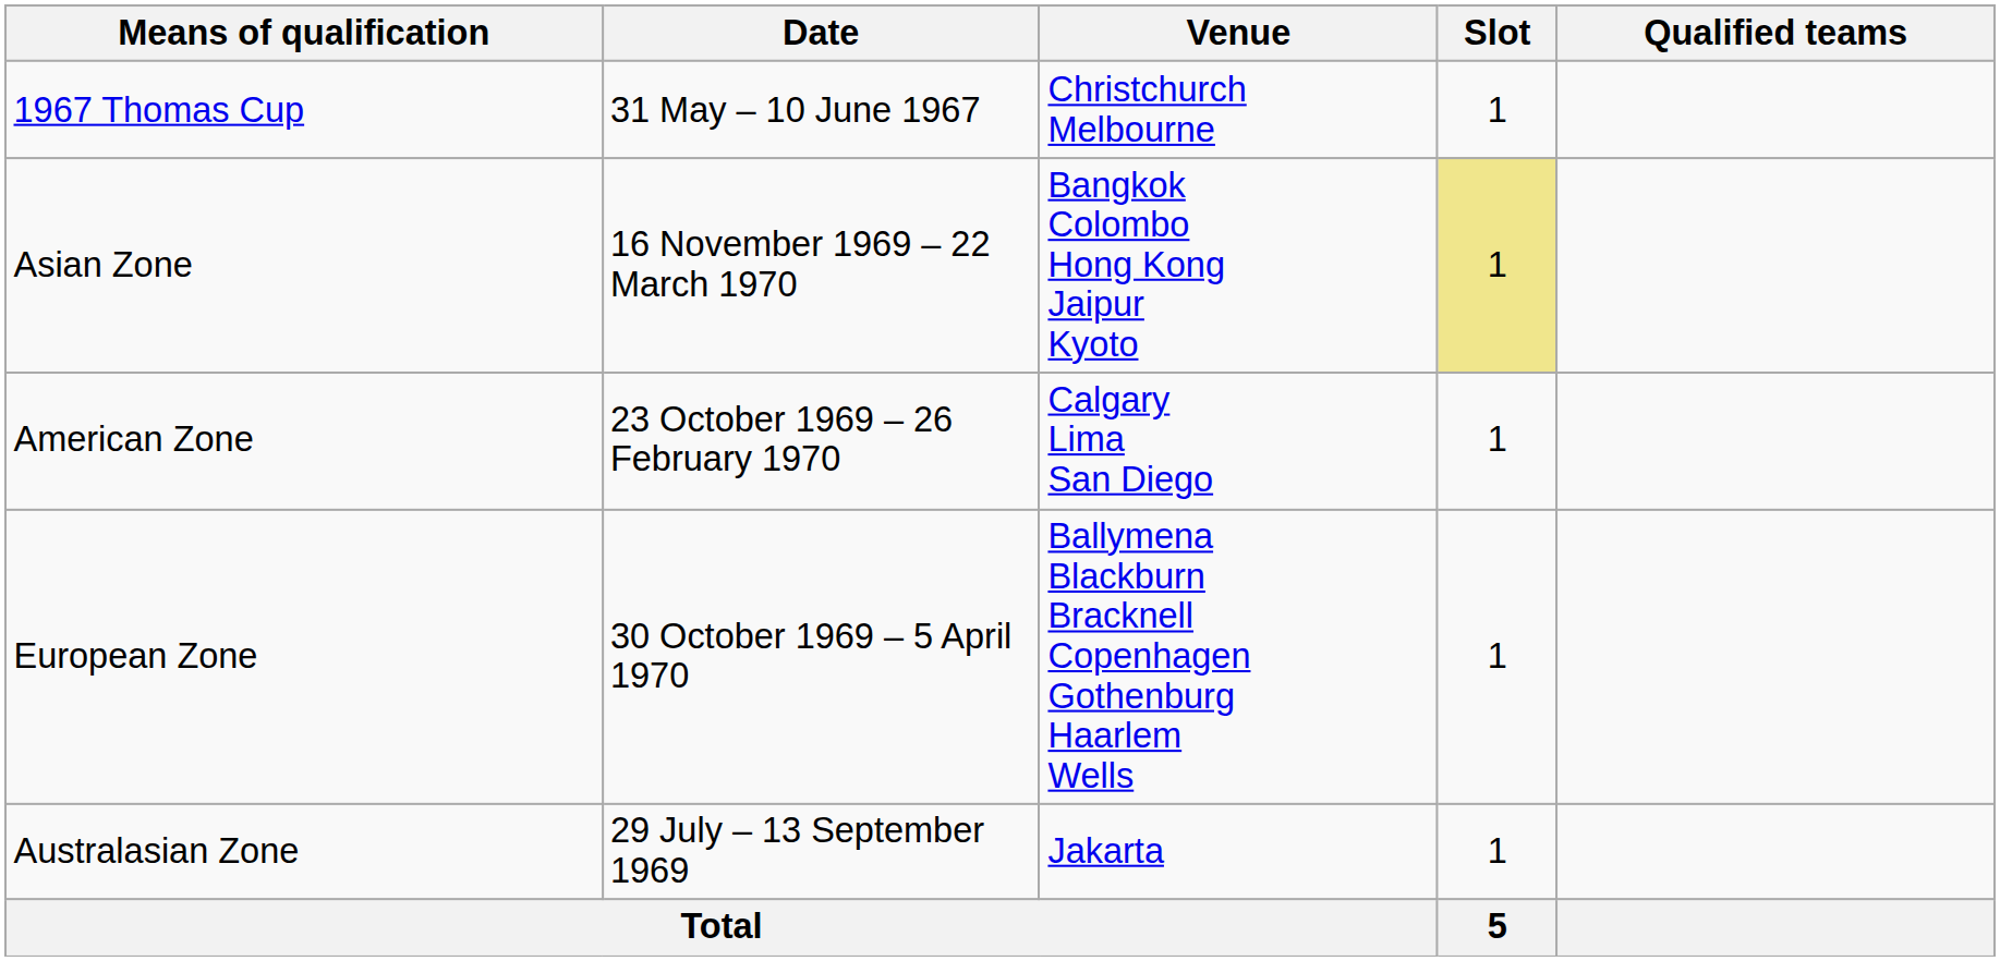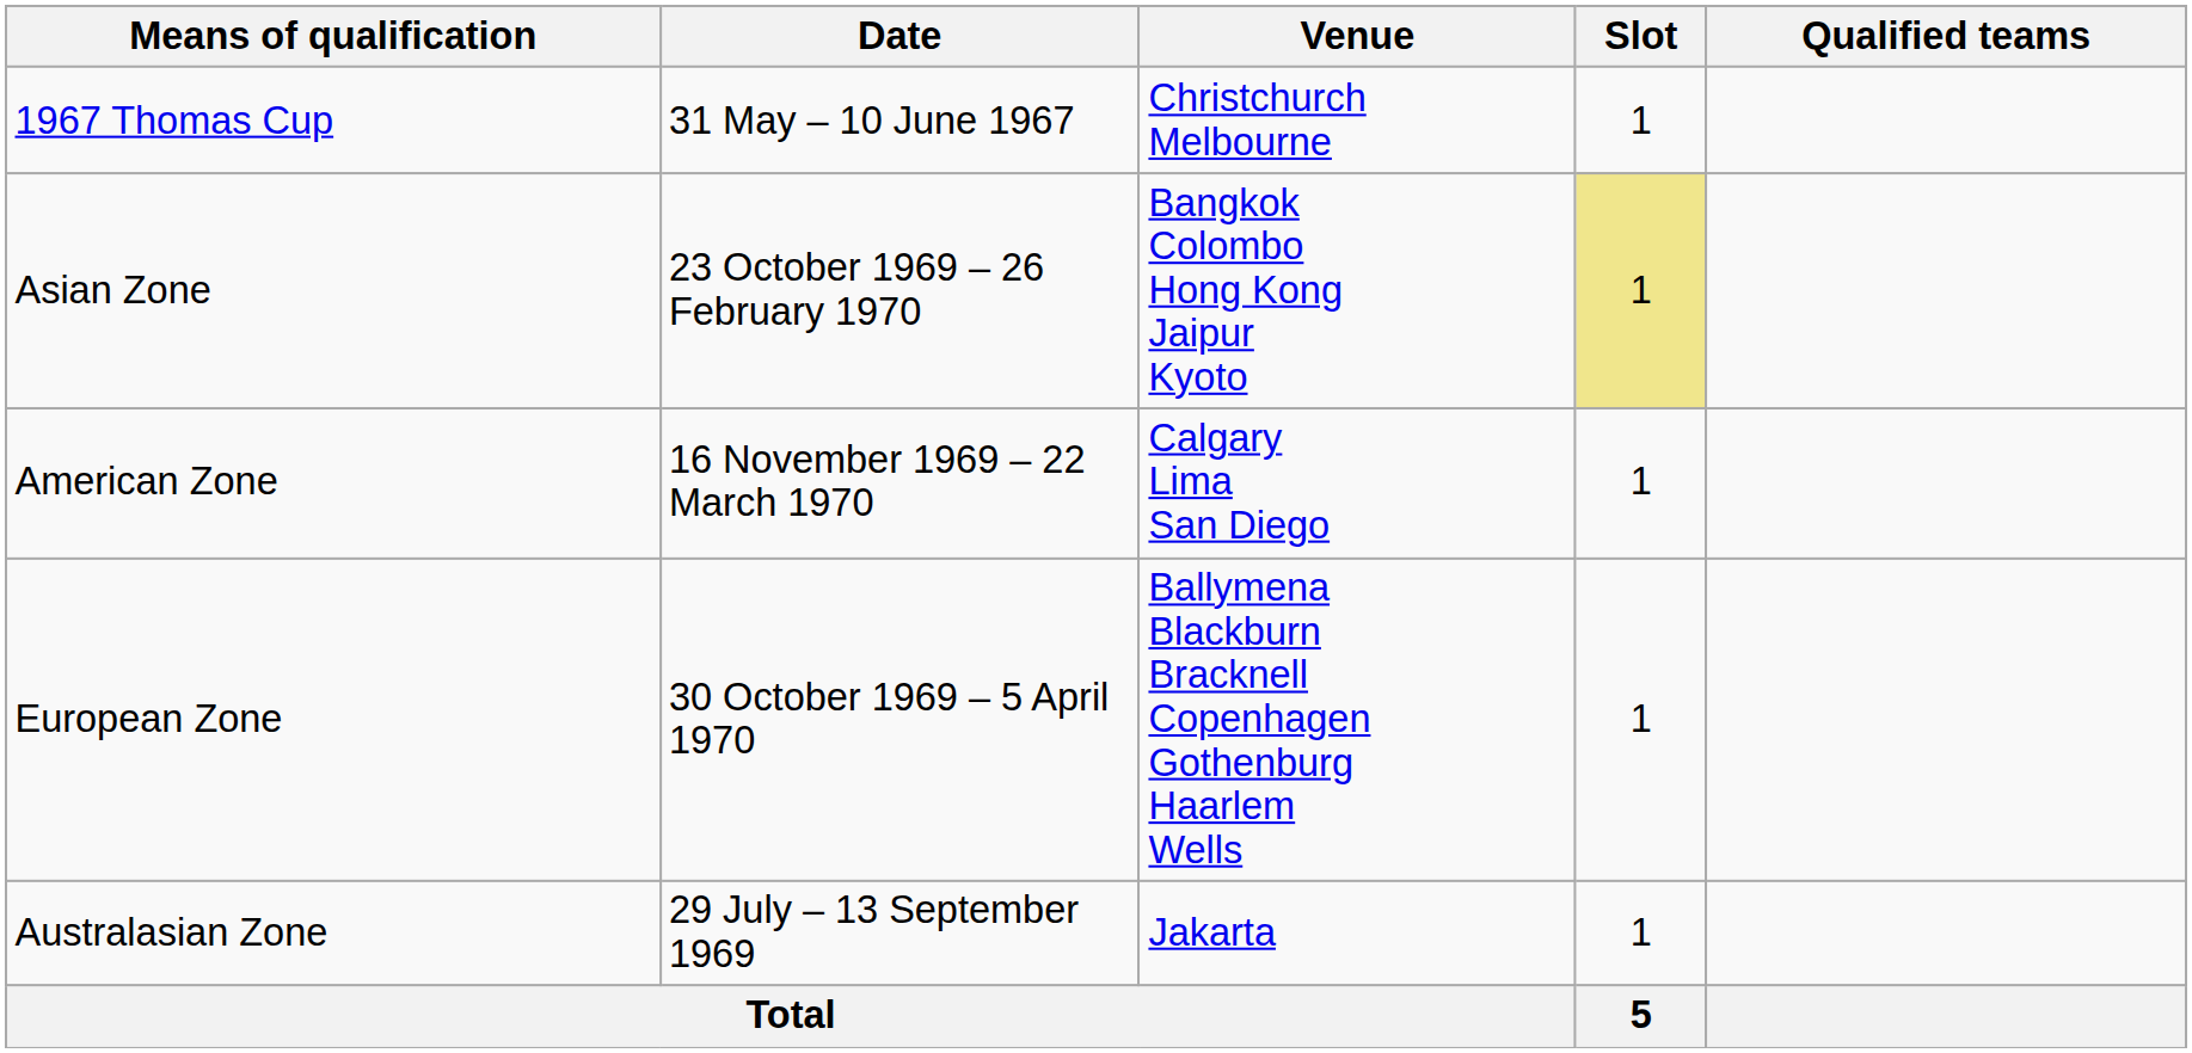Asian Zone | Date: 16 November 1969 – 22 March 1970 -> 23 October 1969 – 26 February 1970
American Zone | Date: 23 October 1969 – 26 February 1970 -> 16 November 1969 – 22 March 1970
